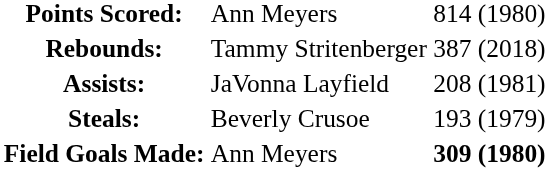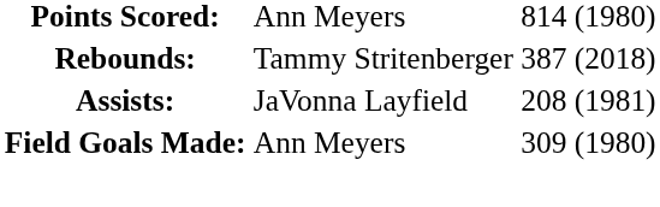- row: Steals: | Beverly Crusoe | 193 (1979)
Field Goals Made: | column 3: bold -> normal
